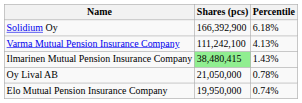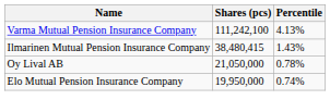- row: Solidium Oy | 166,392,900 | 6.18%
Ilmarinen Mutual Pension Insurance Company | Shares (pcs): lightgreen background -> no background
